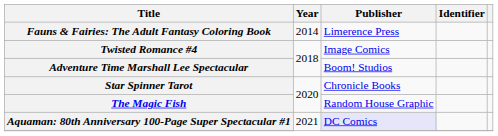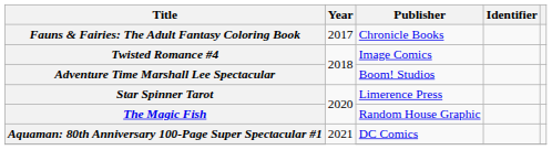Fauns & Fairies: The Adult Fantasy Coloring Book | Year: 2014 -> 2017
Fauns & Fairies: The Adult Fantasy Coloring Book | Publisher: Limerence Press -> Chronicle Books
Star Spinner Tarot | Publisher: Chronicle Books -> Limerence Press
Aquaman: 80th Anniversary 100-Page Super Spectacular #1 | Publisher: lavender background -> no background
